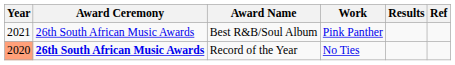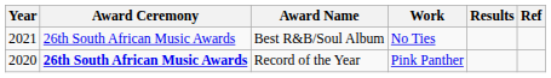Best R&B/Soul Album | Work: Pink Panther -> No Ties
Record of the Year | Year: lightsalmon background -> no background
Record of the Year | Work: No Ties -> Pink Panther
